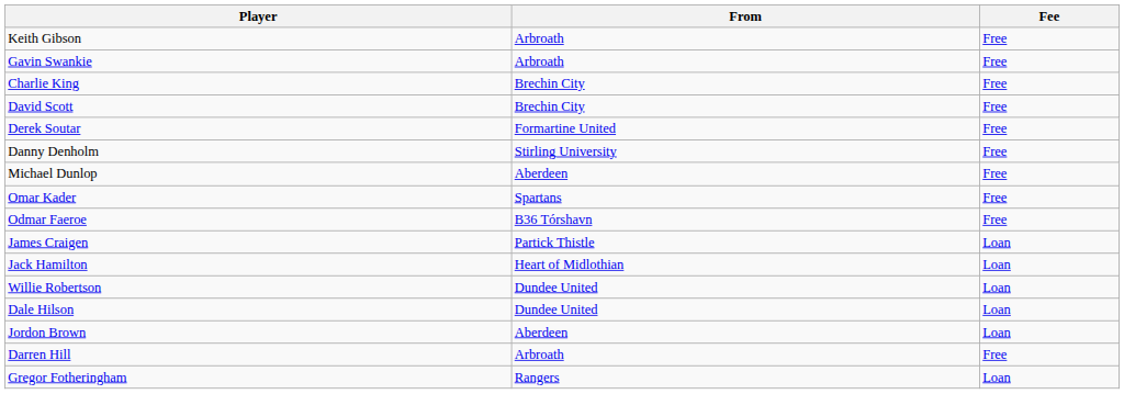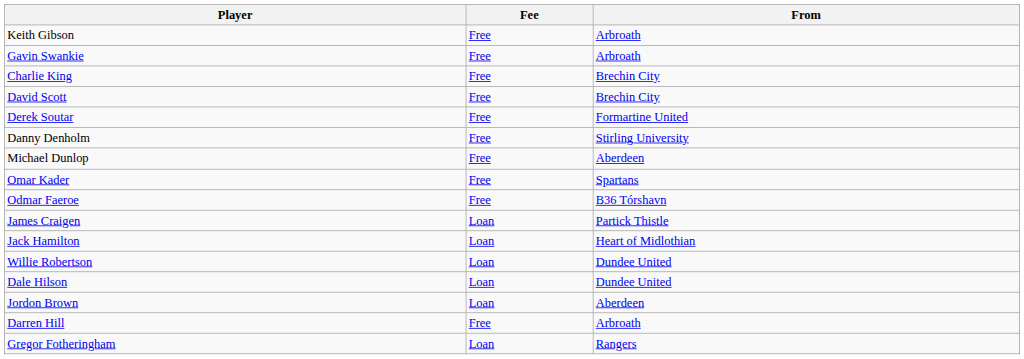columns swapped: From <-> Fee
